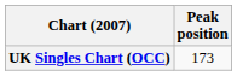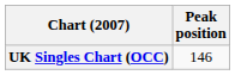UK Singles Chart (OCC) | Peak position: 173 -> 146
